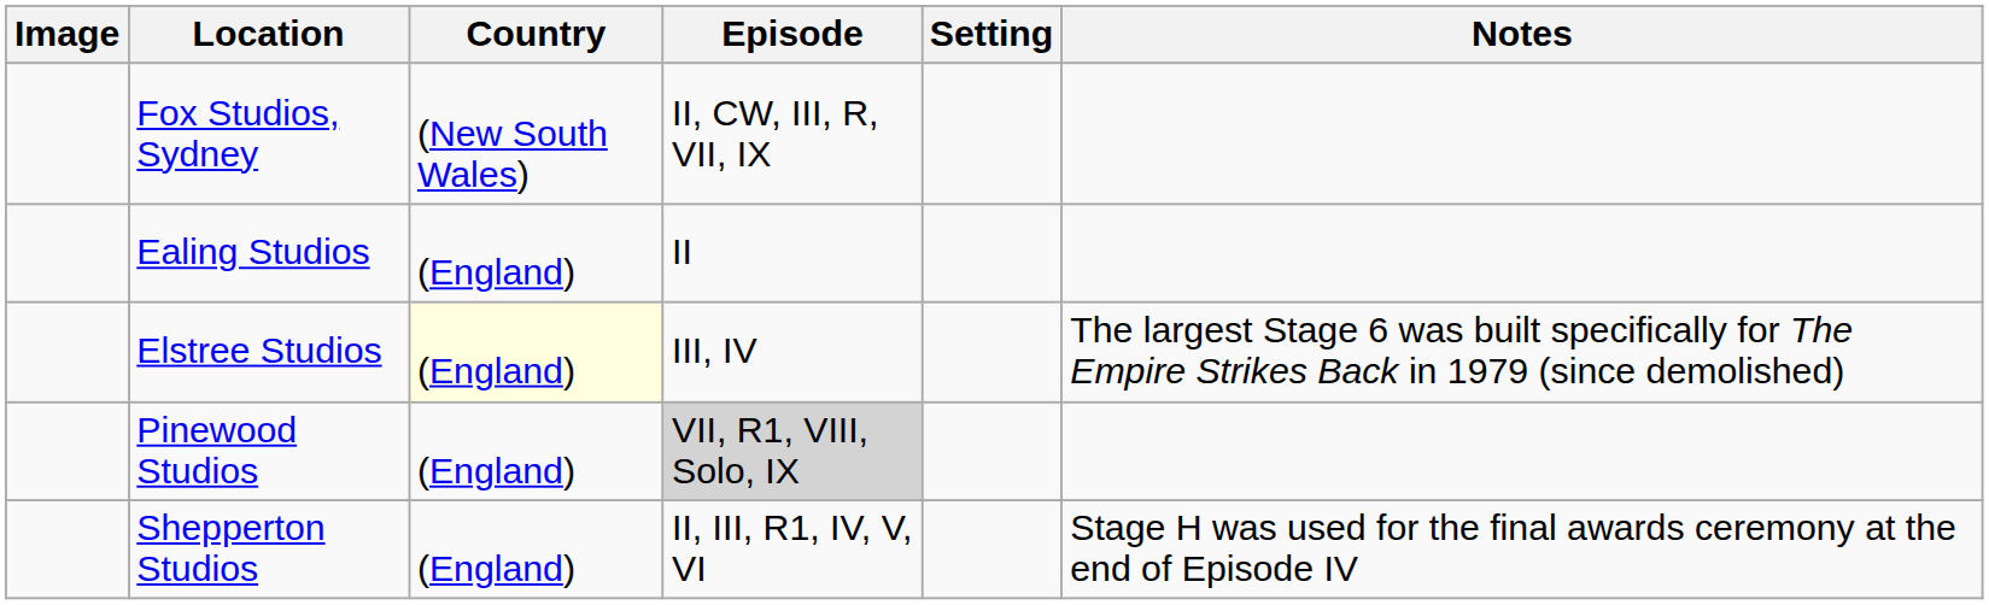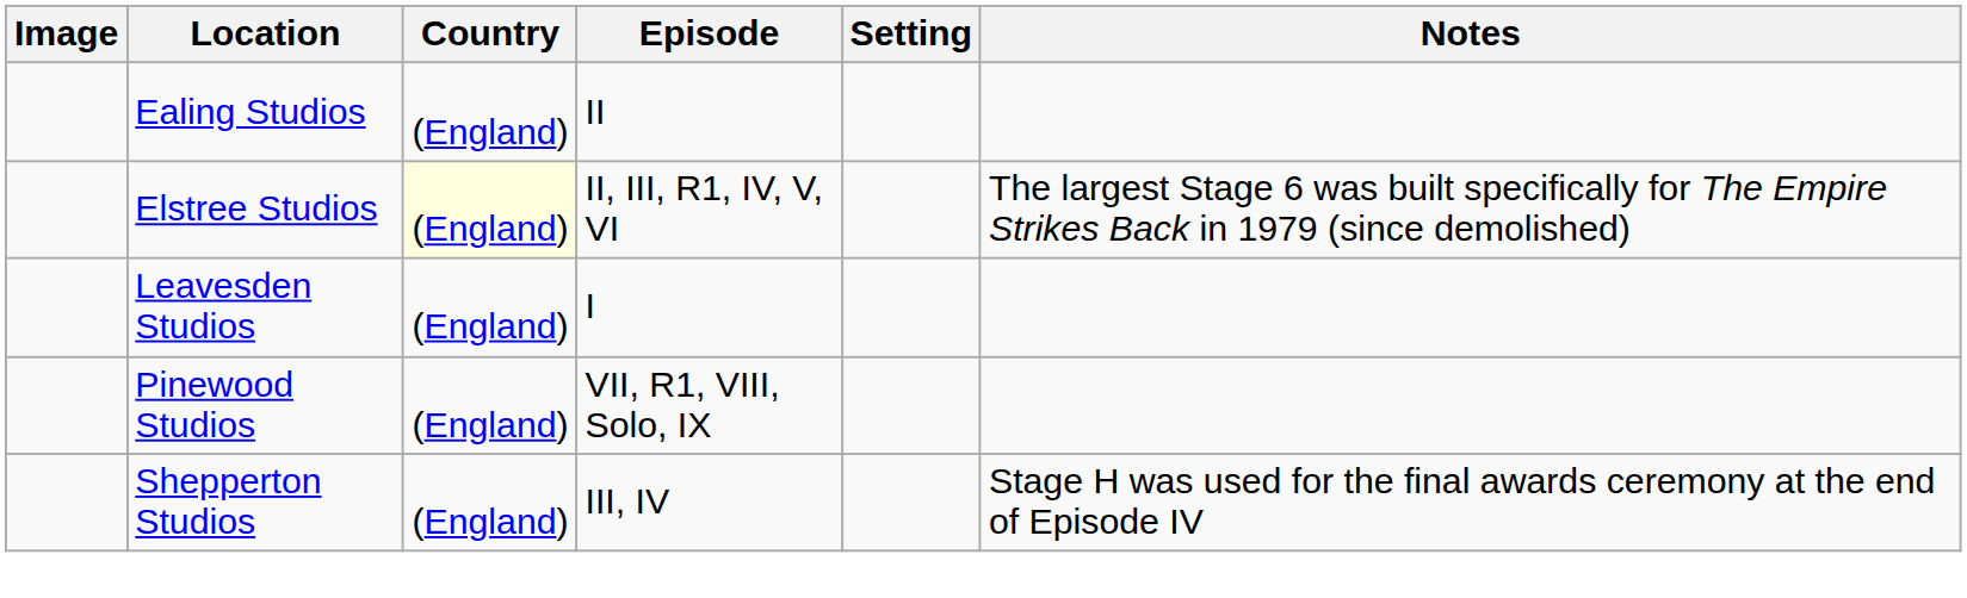- row: Fox Studios, Sydney | (New South Wales) | II, CW, III, R, VII, IX
Elstree Studios | Episode: III, IV -> II, III, R1, IV, V, VI
+ row: Leavesden Studios | (England) | I
Pinewood Studios | Episode: lightgrey background -> no background
Shepperton Studios | Episode: II, III, R1, IV, V, VI -> III, IV
